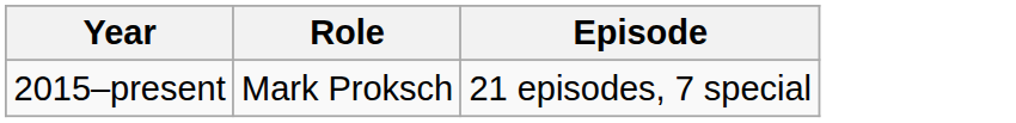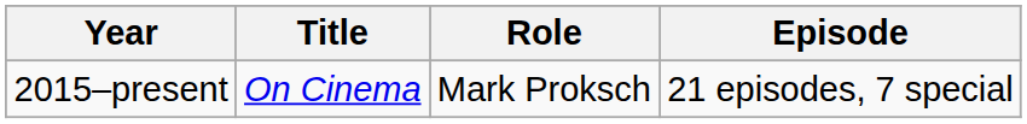+ column: Title | On Cinema
